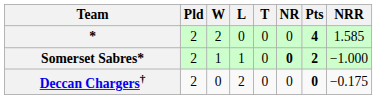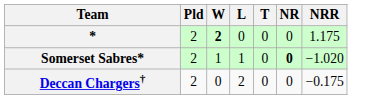- column: Pts | 4 | 2 | 0
* | W: normal -> bold
* | NRR: 1.585 -> 1.175
Somerset Sabres* | NRR: −1.000 -> −1.020
